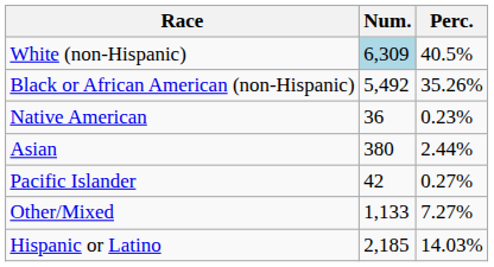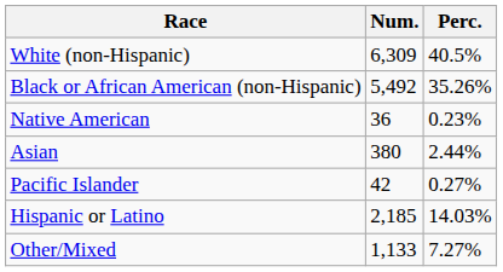White (non-Hispanic) | Num.: lightblue background -> no background
rows swapped: Other/Mixed <-> Hispanic or Latino
